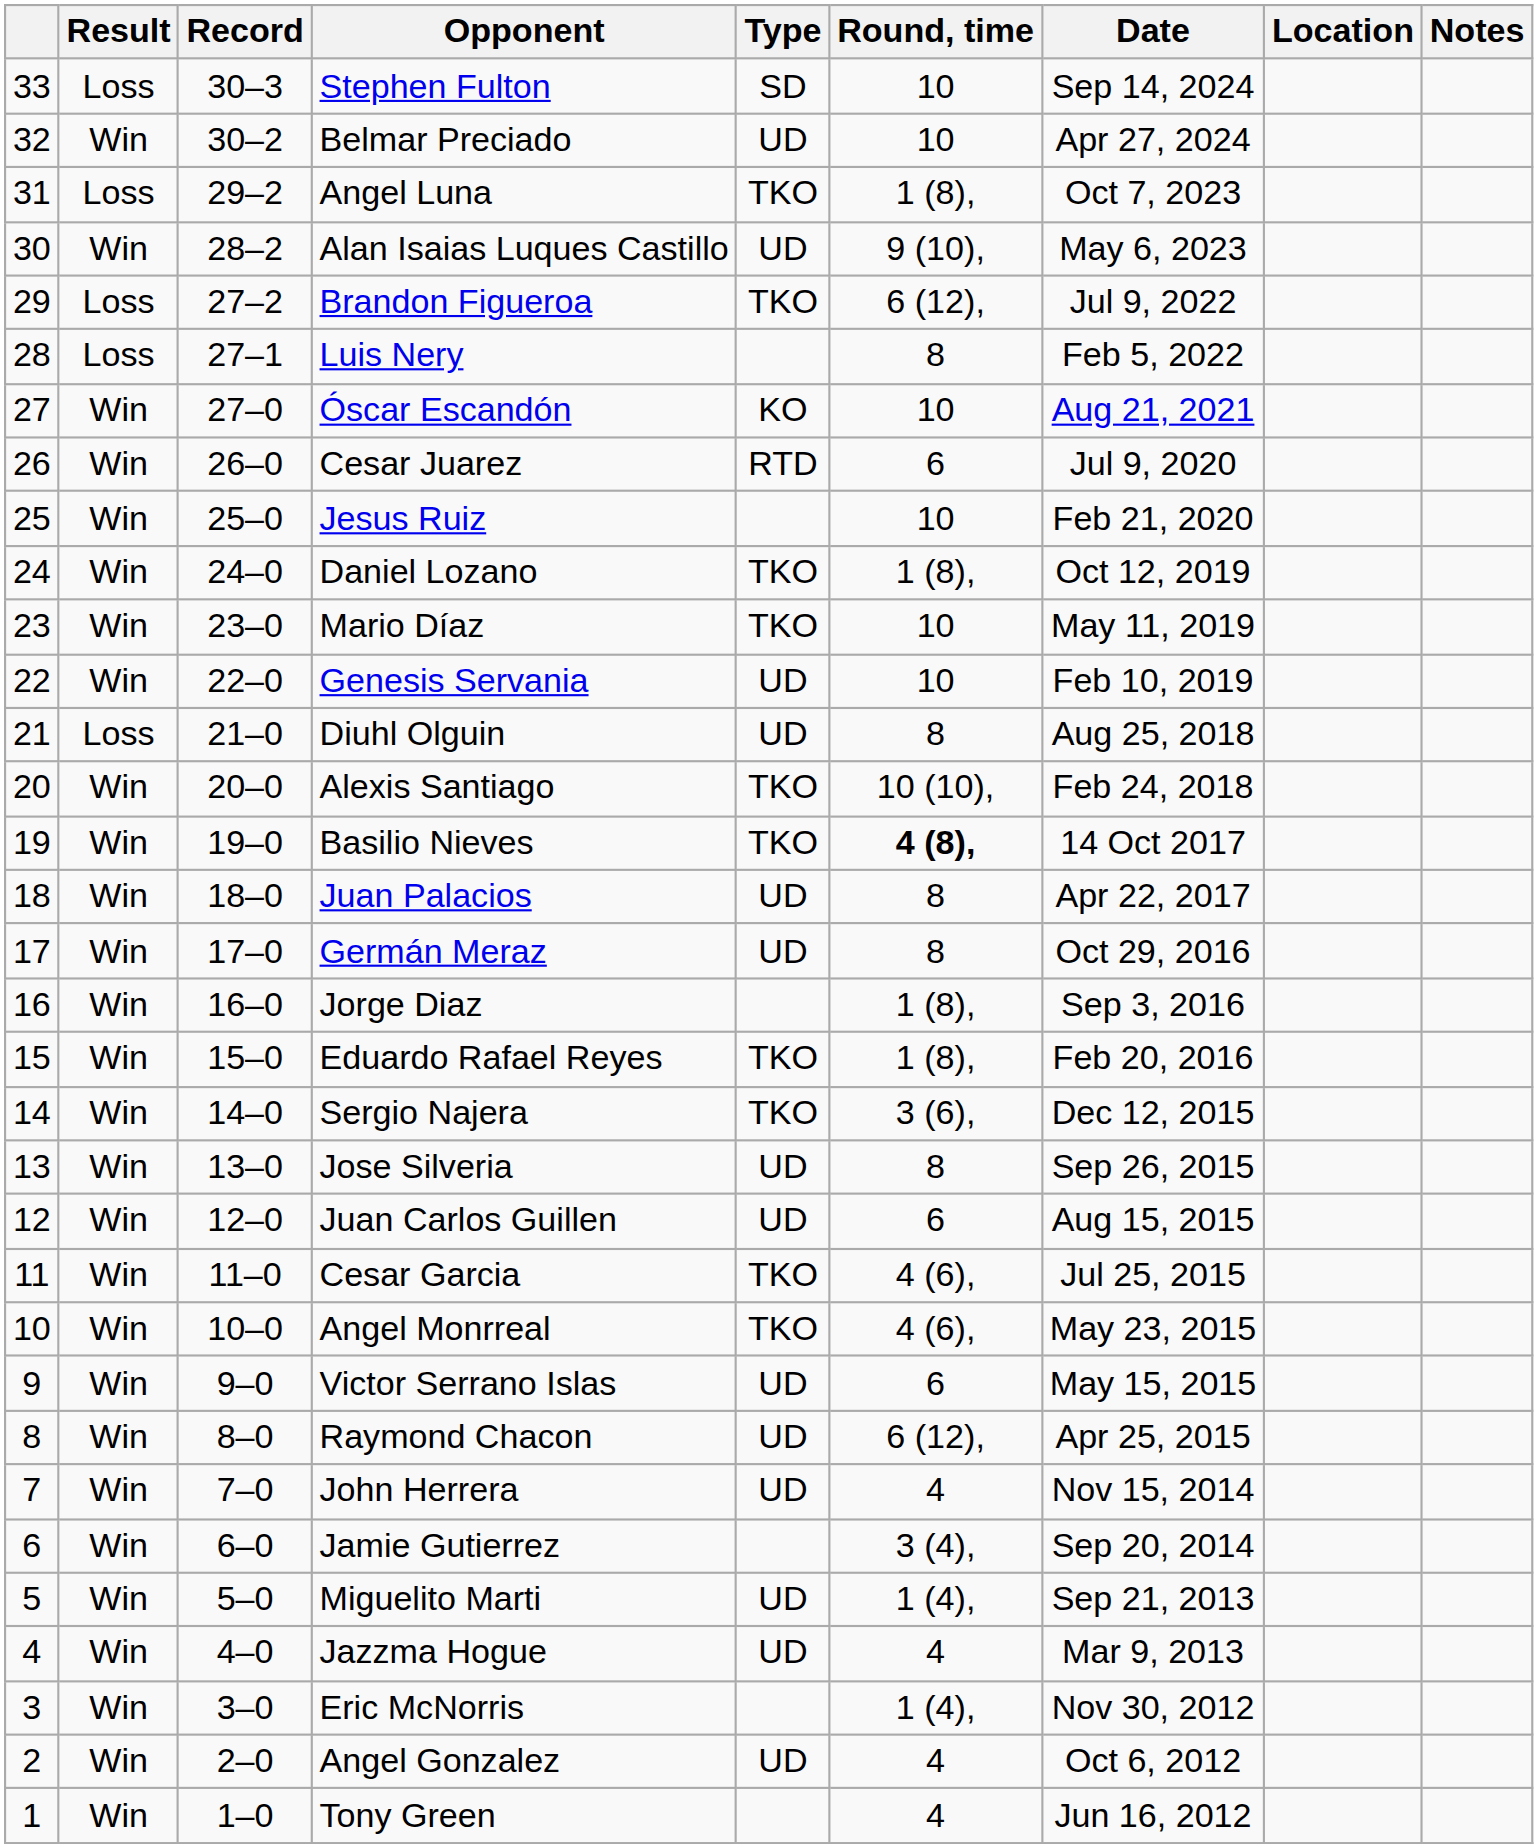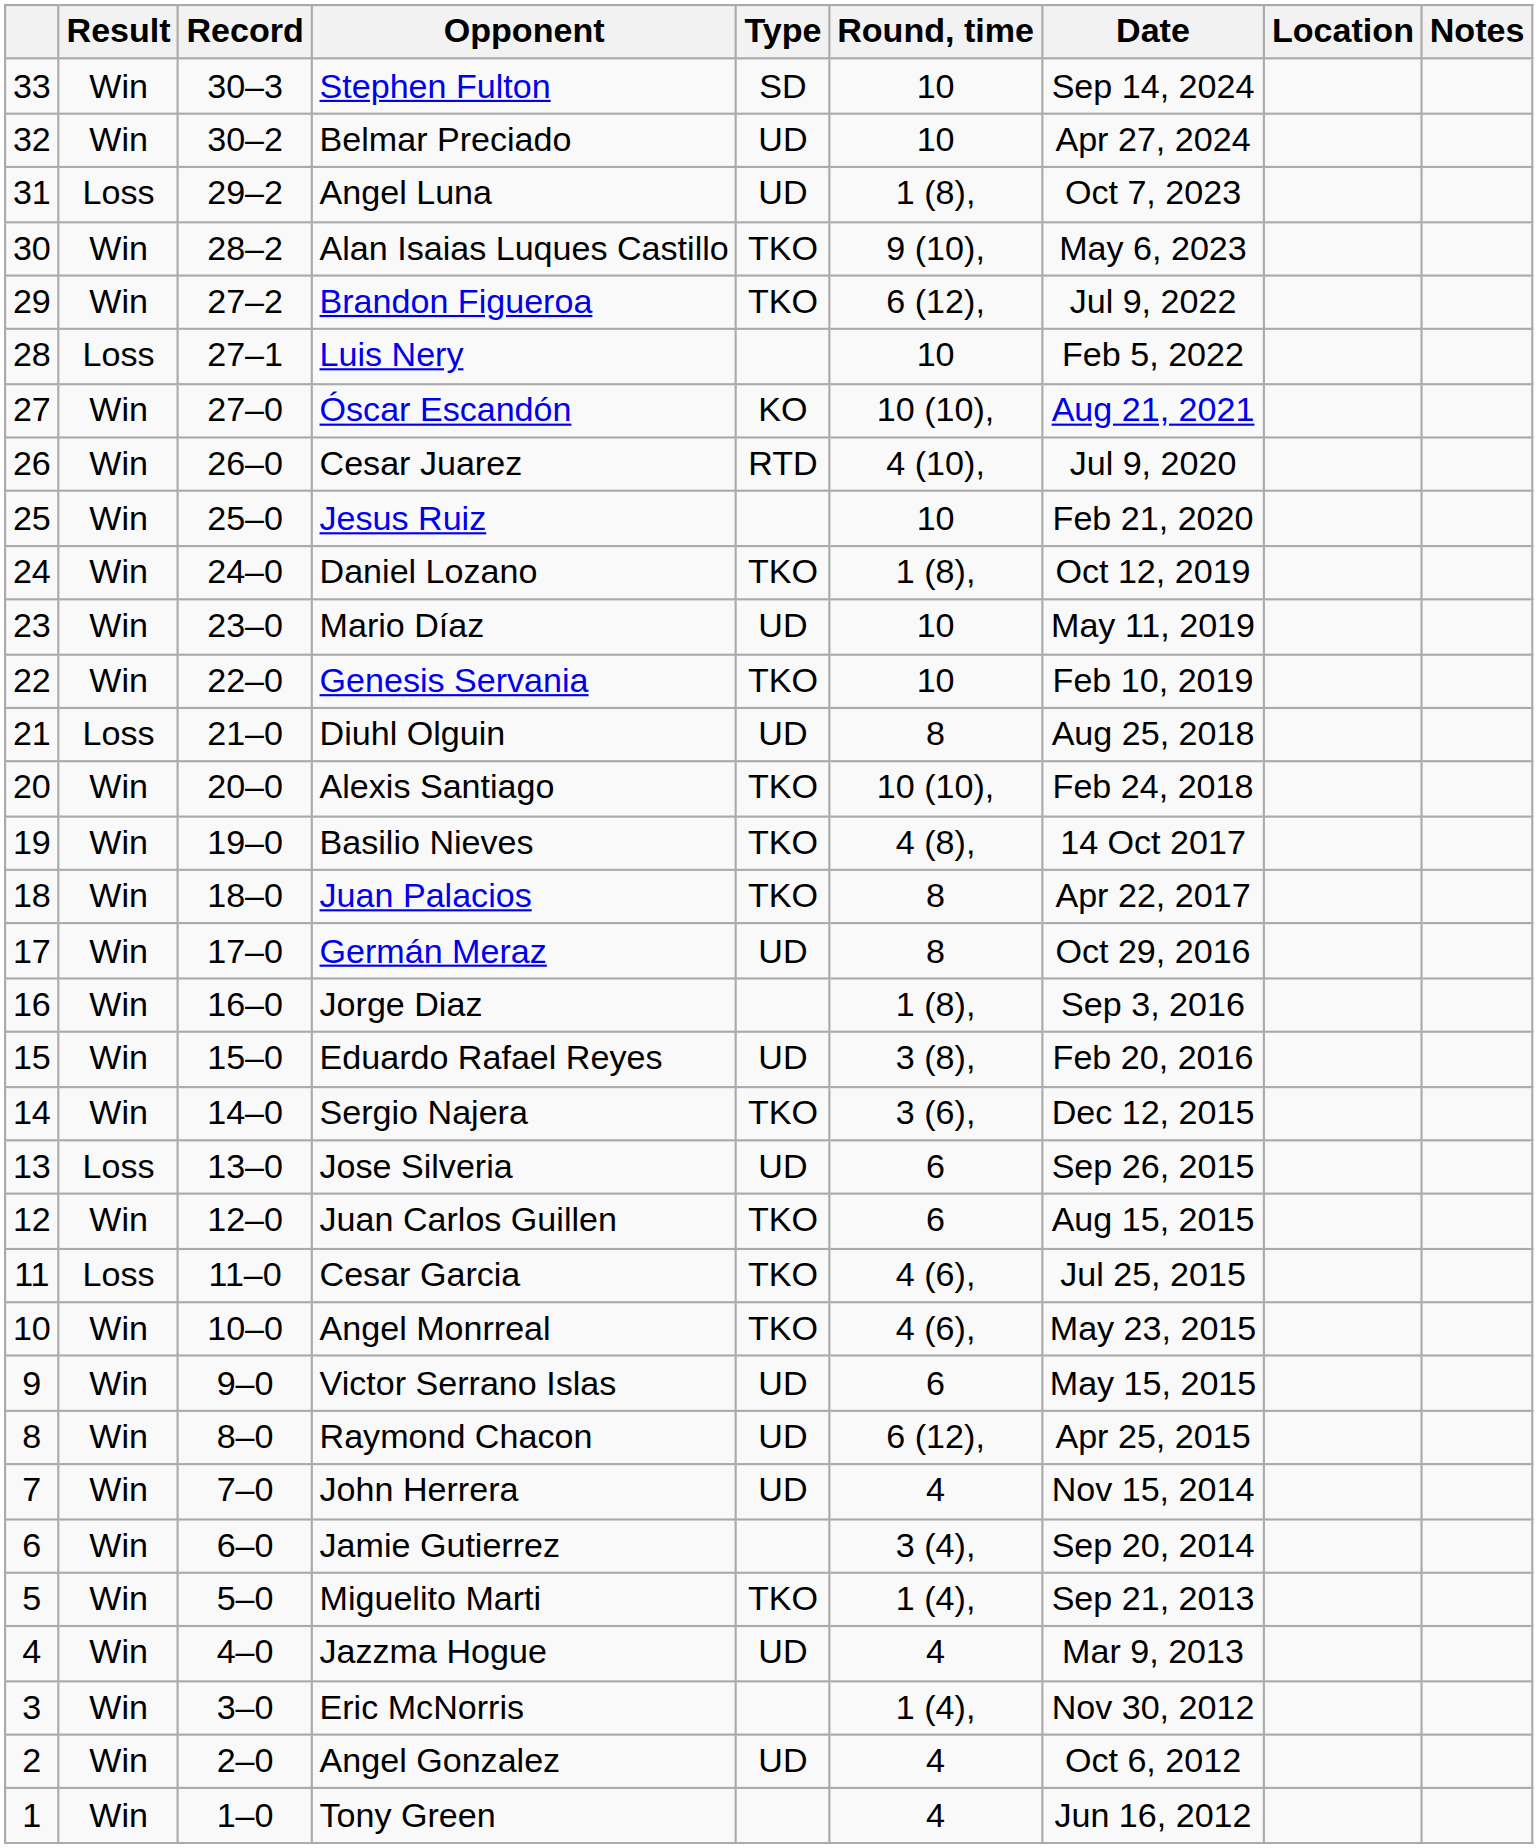Stephen Fulton | Result: Loss -> Win
Angel Luna | Type: TKO -> UD
Alan Isaias Luques Castillo | Type: UD -> TKO
Brandon Figueroa | Result: Loss -> Win
Luis Nery | Round, time: 8 -> 10
Óscar Escandón | Round, time: 10 -> 10 (10),
Cesar Juarez | Round, time: 6 -> 4 (10),
Mario Díaz | Type: TKO -> UD
Genesis Servania | Type: UD -> TKO
Basilio Nieves | Round, time: bold -> normal
Juan Palacios | Type: UD -> TKO
Eduardo Rafael Reyes | Type: TKO -> UD
Eduardo Rafael Reyes | Round, time: 1 (8), -> 3 (8),
Jose Silveria | Result: Win -> Loss
Jose Silveria | Round, time: 8 -> 6
Juan Carlos Guillen | Type: UD -> TKO
Cesar Garcia | Result: Win -> Loss
Miguelito Marti | Type: UD -> TKO
